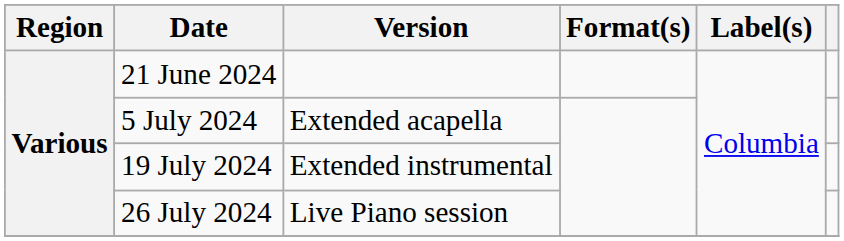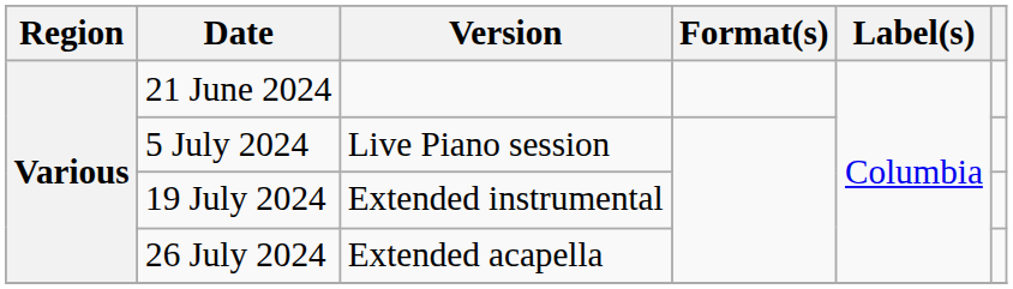5 July 2024 | Version: Extended acapella -> Live Piano session
26 July 2024 | Version: Live Piano session -> Extended acapella
